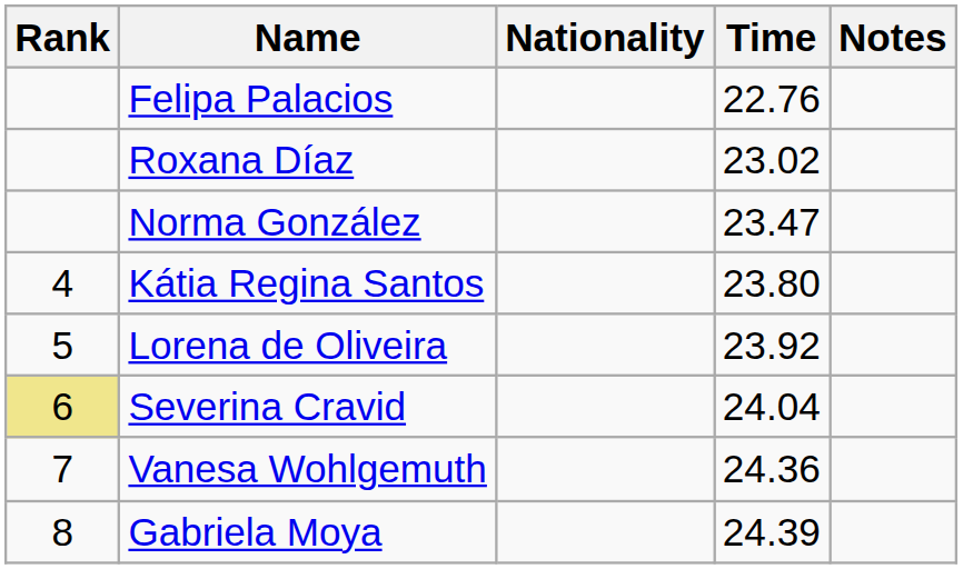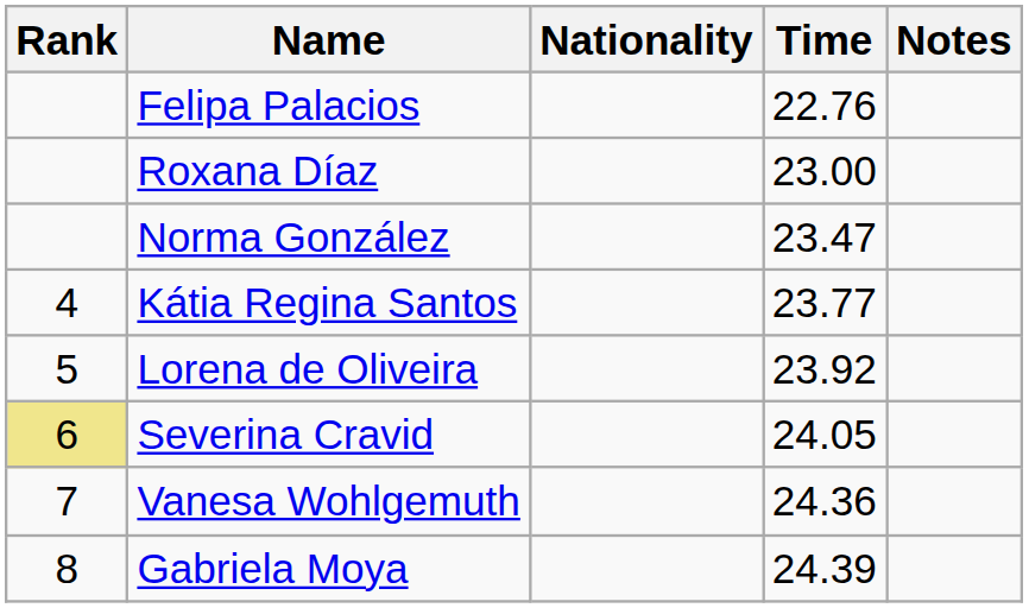Roxana Díaz | Time: 23.02 -> 23.00
Kátia Regina Santos | Time: 23.80 -> 23.77
Severina Cravid | Time: 24.04 -> 24.05
